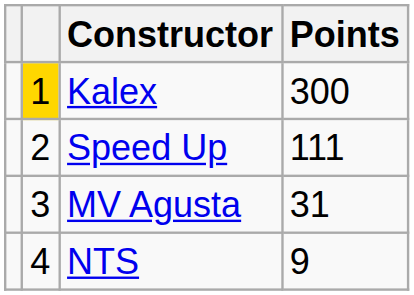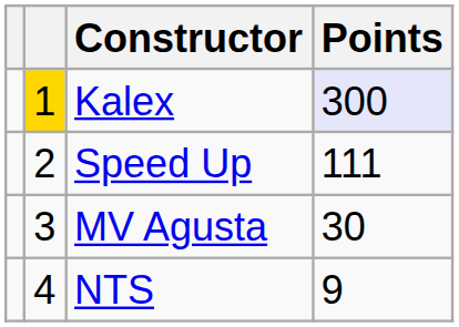Kalex | Points: no background -> lavender background
MV Agusta | Points: 31 -> 30
